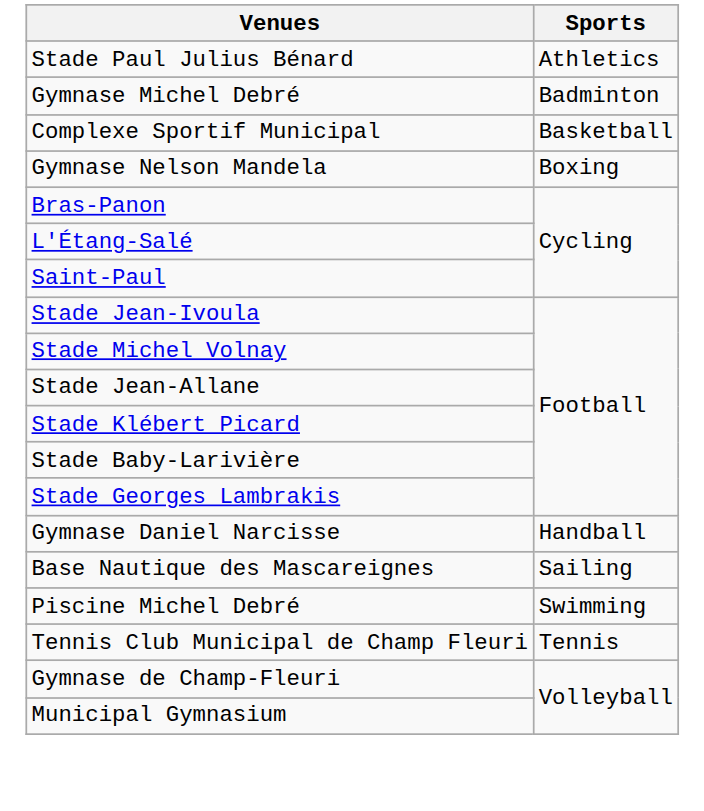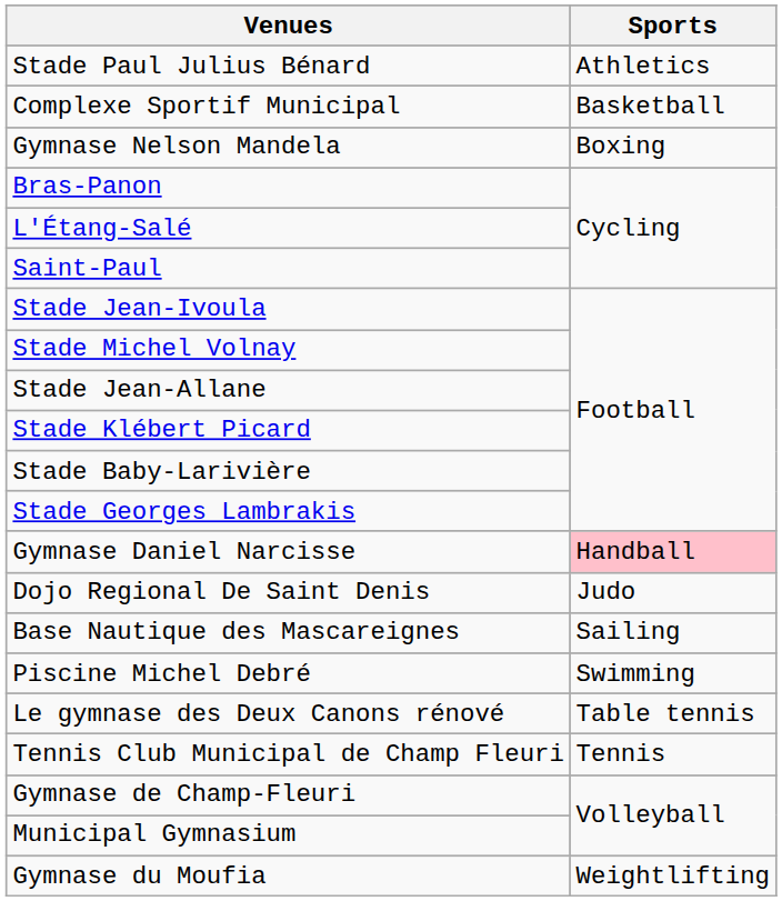- row: Gymnase Michel Debré | Badminton
Gymnase Daniel Narcisse | Sports: no background -> pink background
+ row: Dojo Regional De Saint Denis | Judo
+ row: Le gymnase des Deux Canons rénové | Table tennis
+ row: Gymnase du Moufia | Weightlifting
